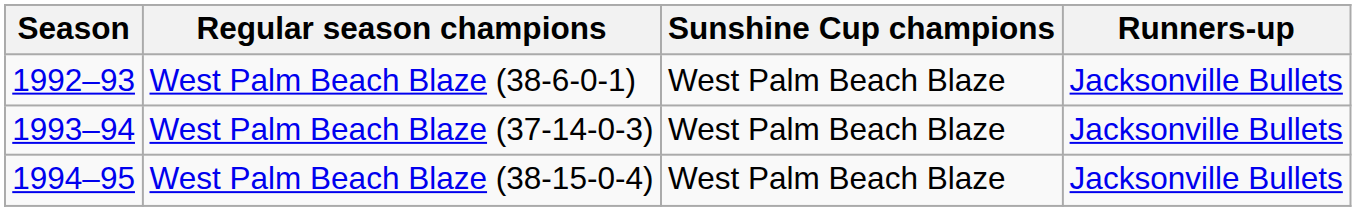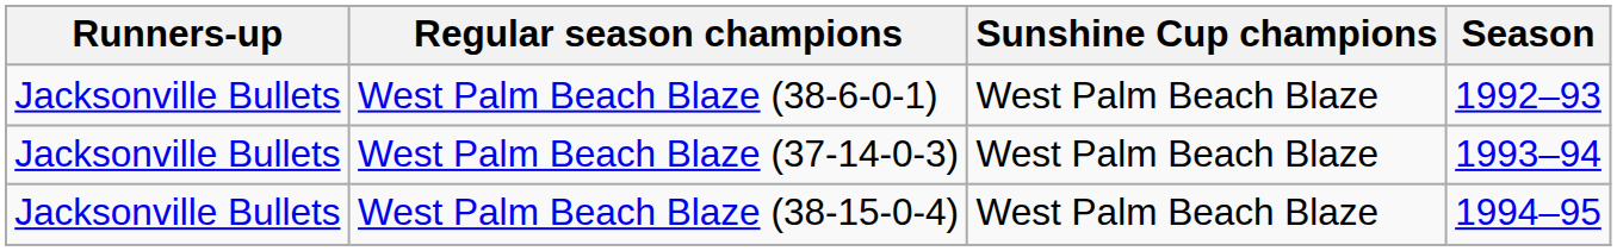columns swapped: Season <-> Runners-up
